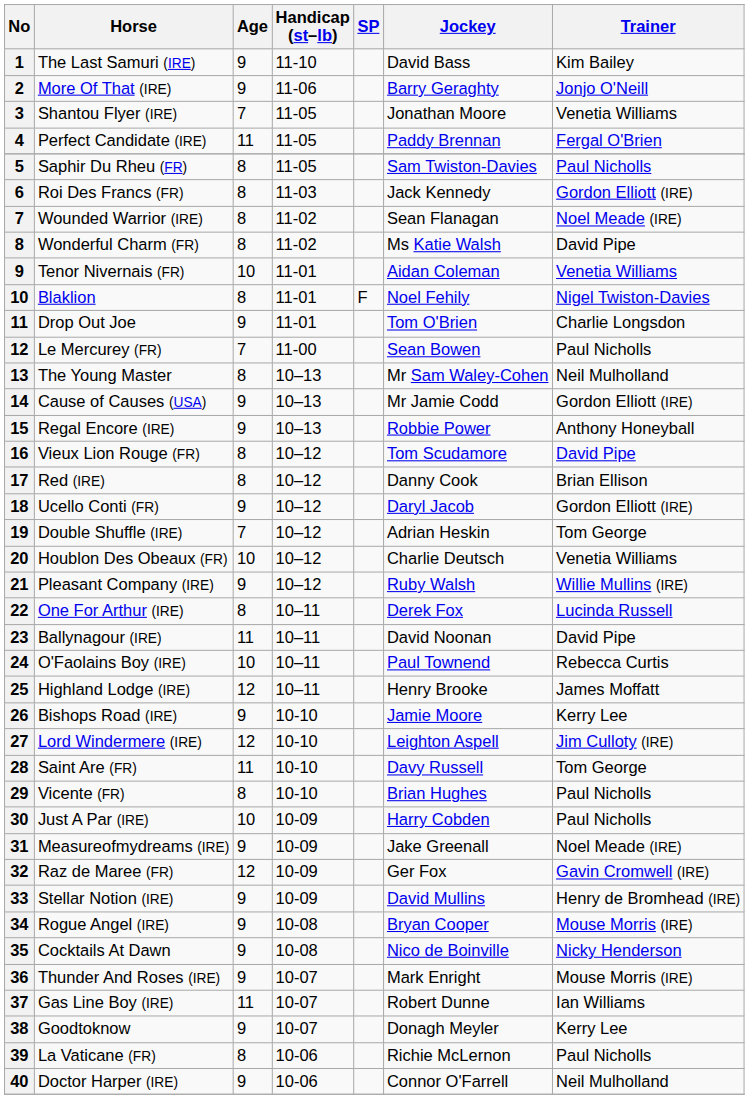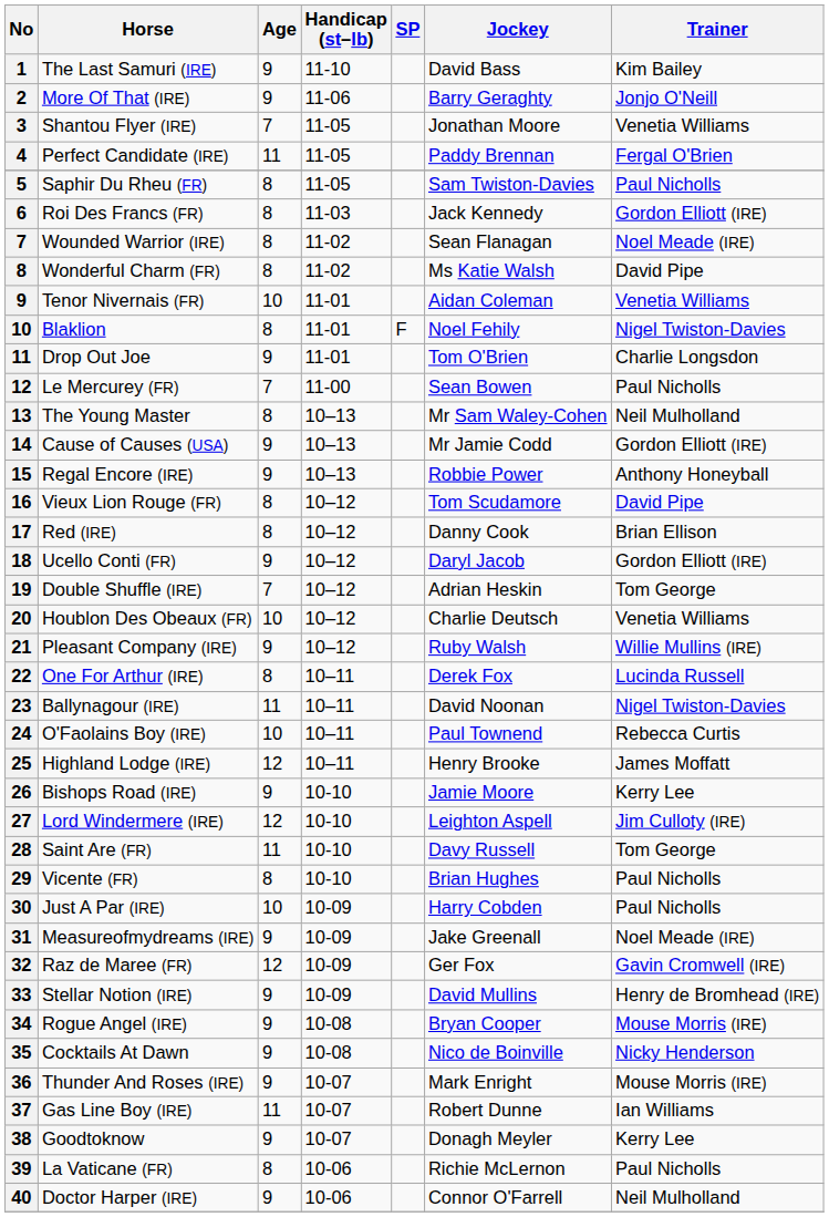Ballynagour (IRE) | Trainer: David Pipe -> Nigel Twiston-Davies
